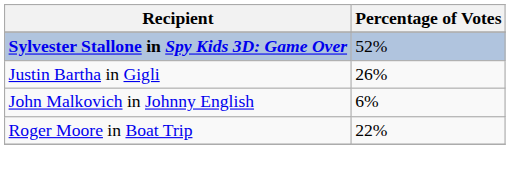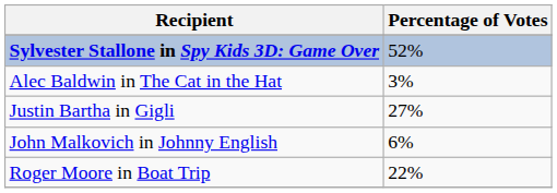+ row: Alec Baldwin in The Cat in the Hat | 3%
Justin Bartha in Gigli | Percentage of Votes: 26% -> 27%
